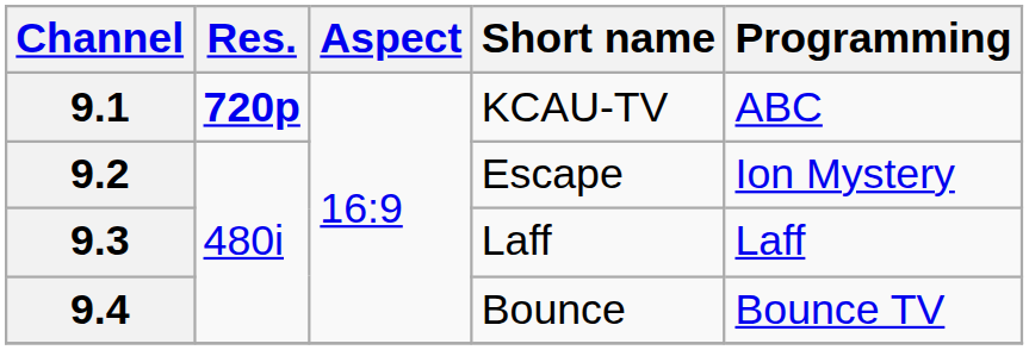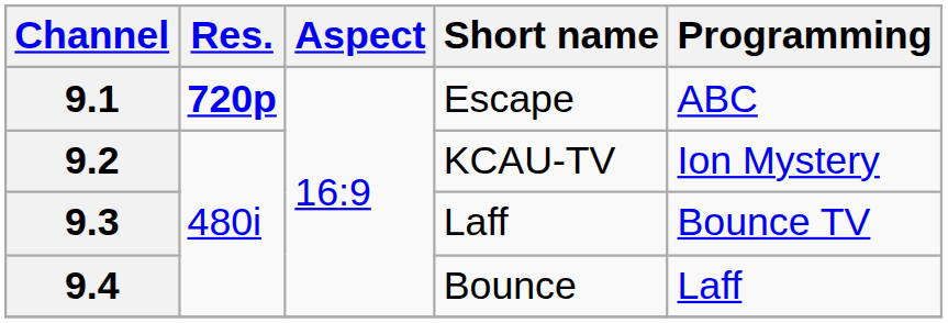9.1 | Short name: KCAU-TV -> Escape
9.2 | Short name: Escape -> KCAU-TV
9.3 | Programming: Laff -> Bounce TV
9.4 | Programming: Bounce TV -> Laff
